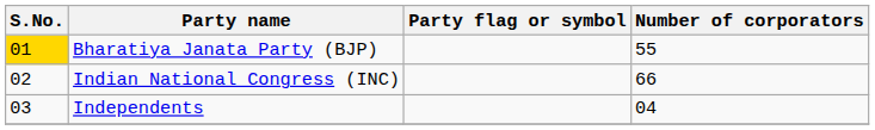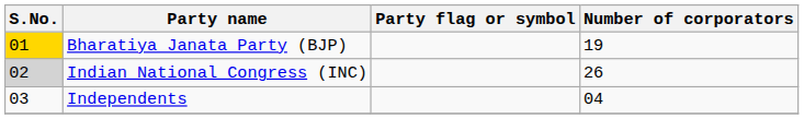Bharatiya Janata Party (BJP) | Number of corporators: 55 -> 19
Indian National Congress (INC) | S.No.: no background -> lightgrey background
Indian National Congress (INC) | Number of corporators: 66 -> 26
